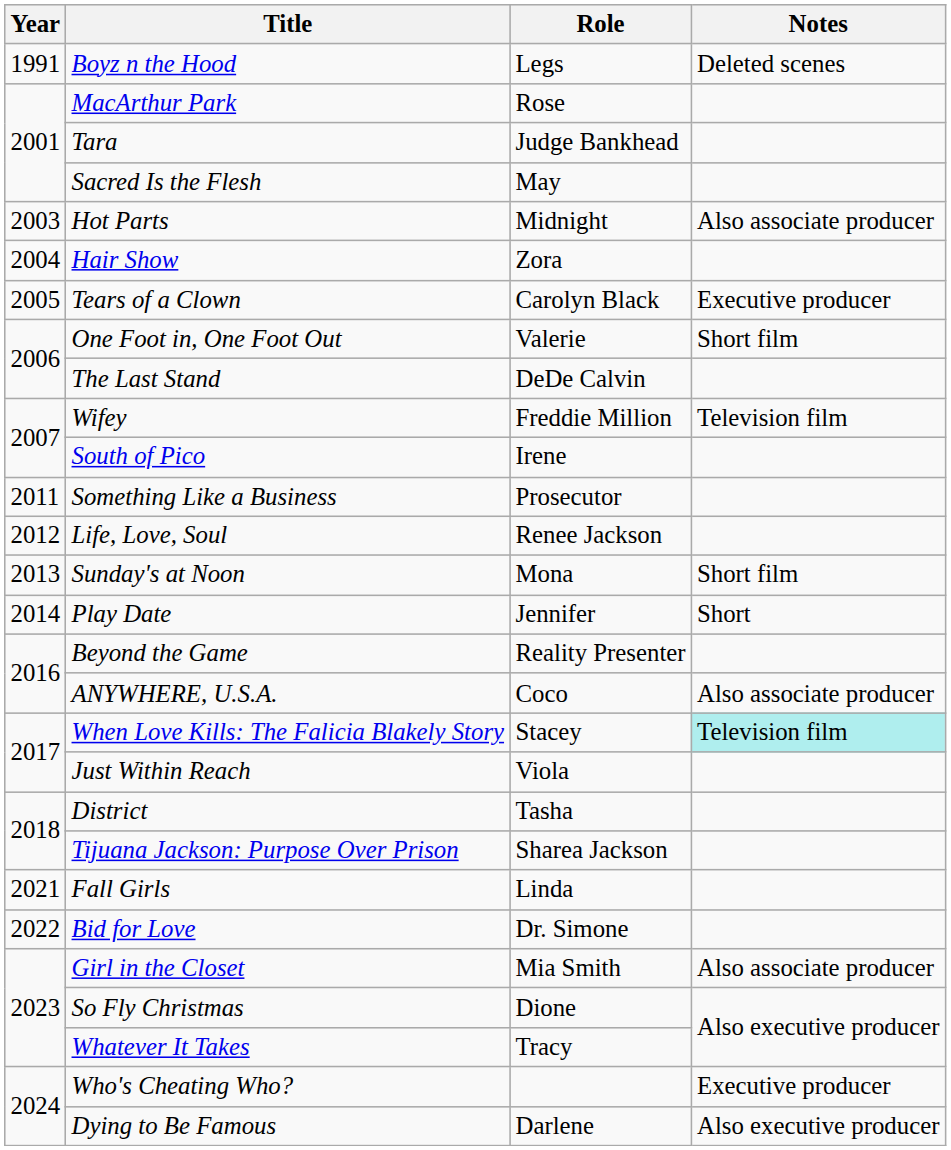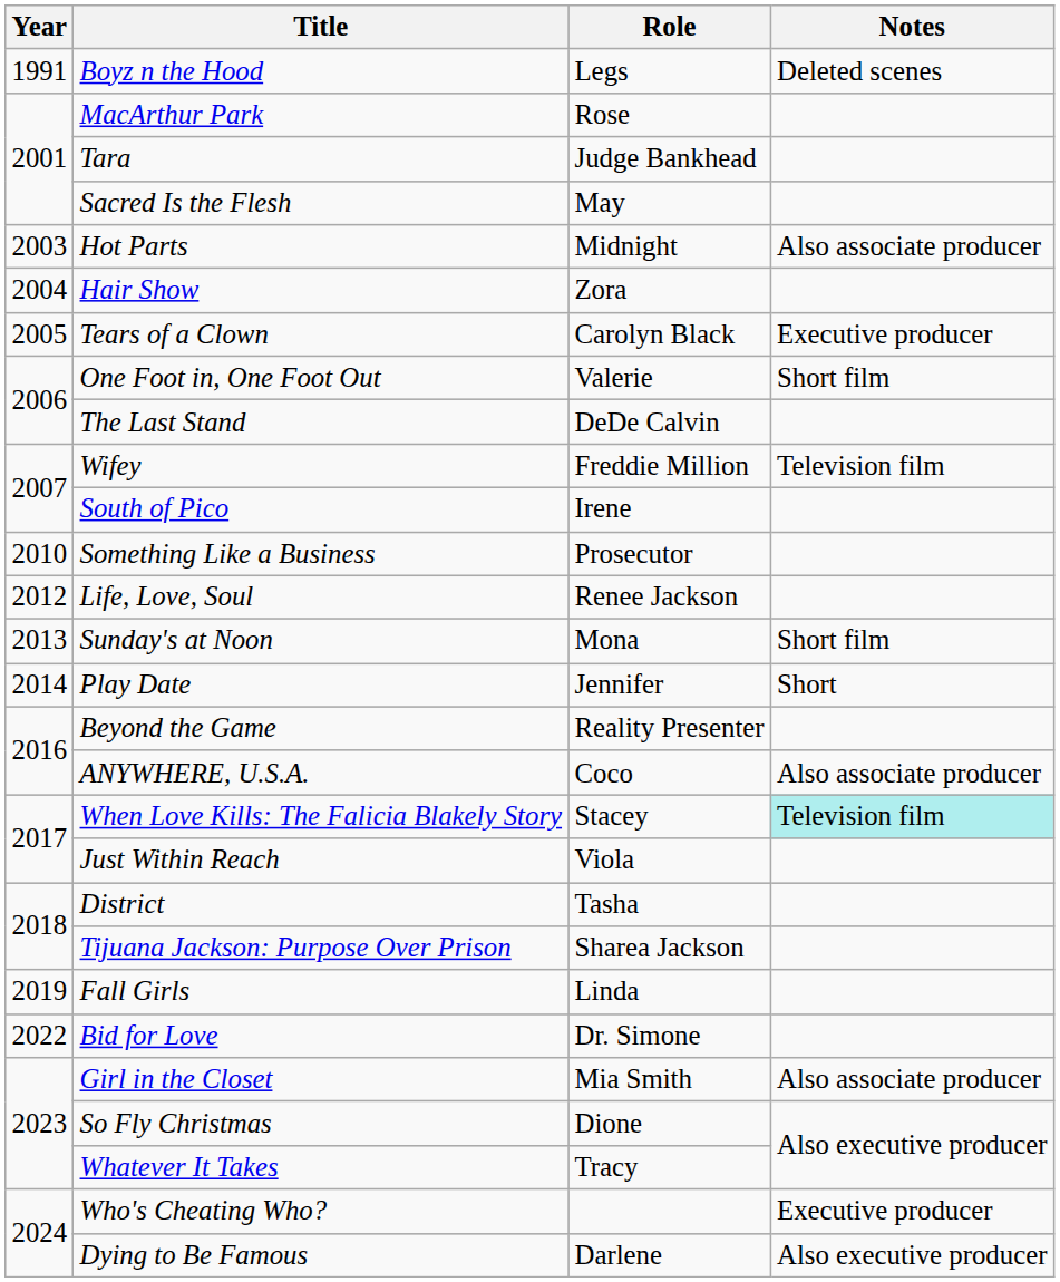Something Like a Business | Year: 2011 -> 2010
Fall Girls | Year: 2021 -> 2019
